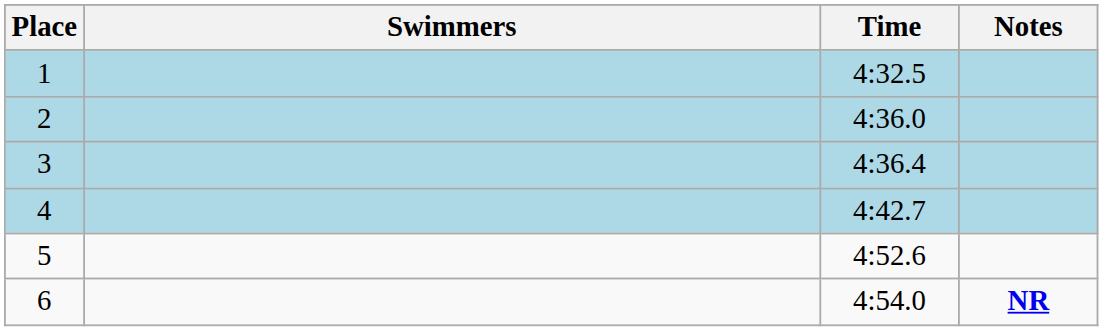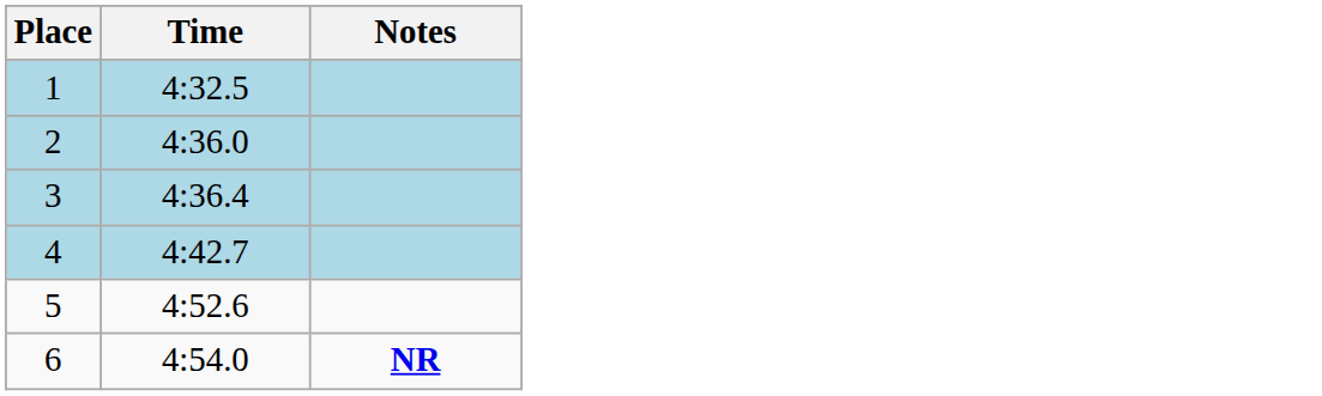- column: Swimmers
